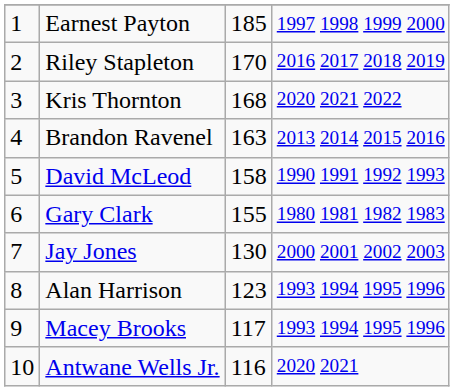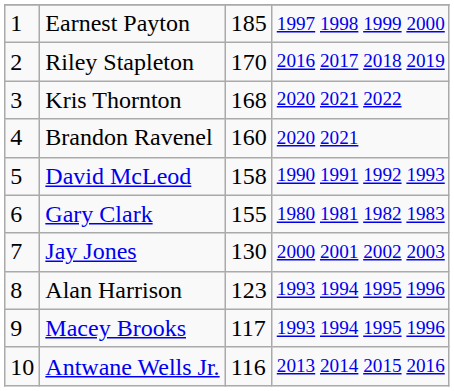Brandon Ravenel | column 3: 163 -> 160
Brandon Ravenel | column 4: 2013 2014 2015 2016 -> 2020 2021
Antwane Wells Jr. | column 4: 2020 2021 -> 2013 2014 2015 2016
